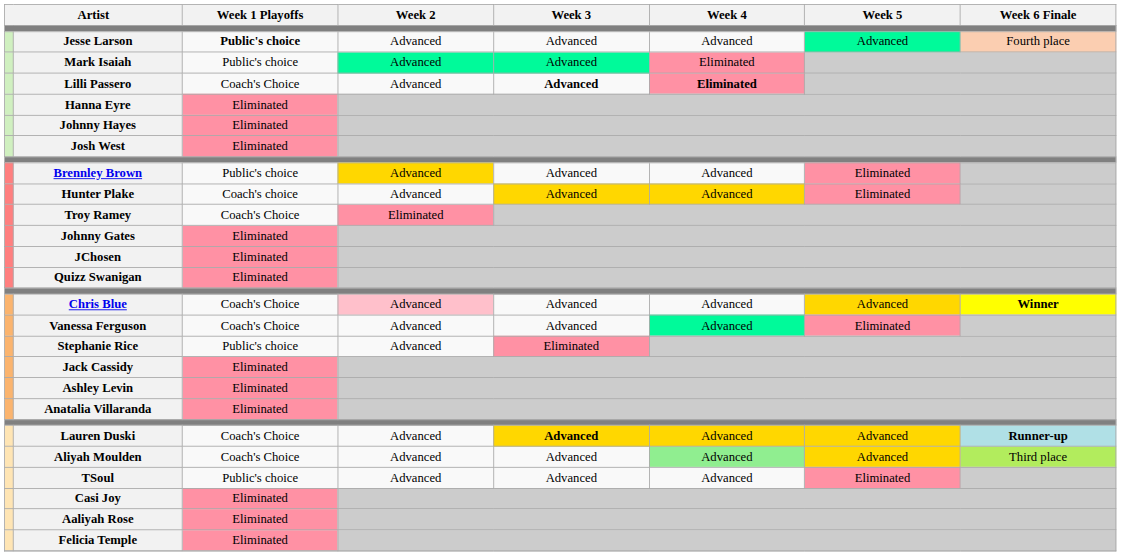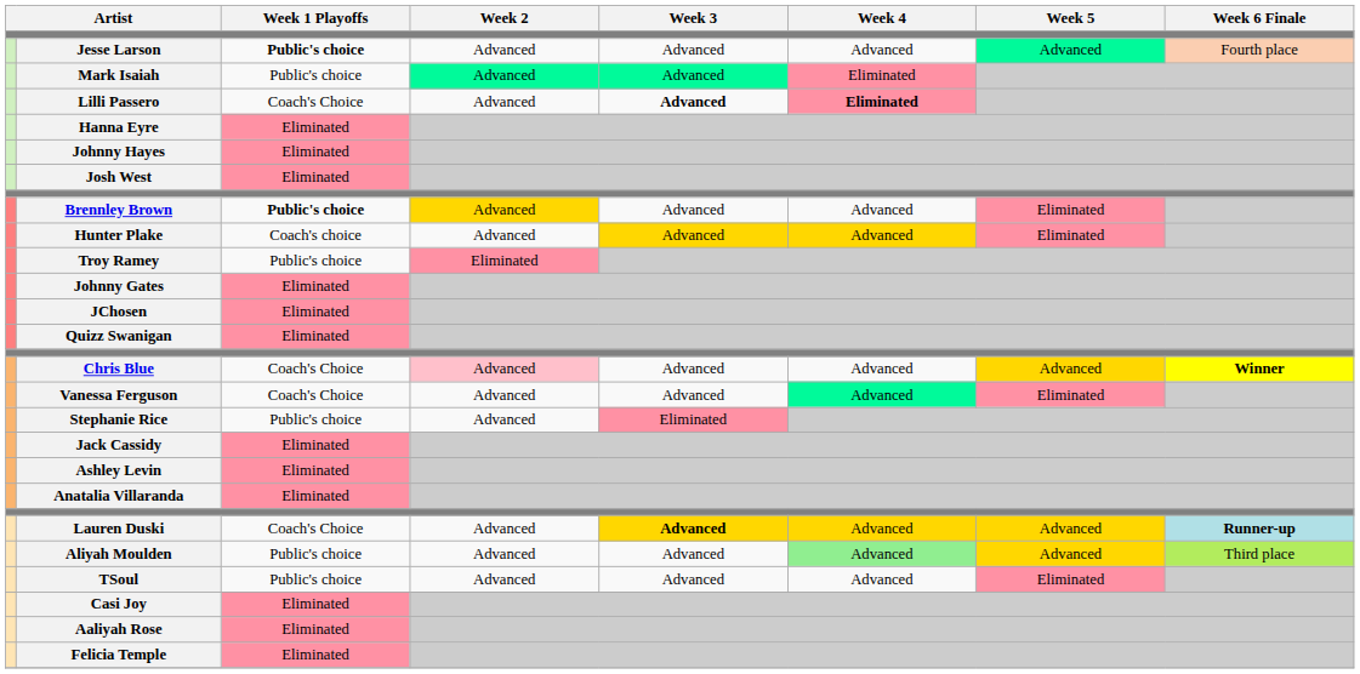Brennley Brown | Week 1 Playoffs: normal -> bold
Troy Ramey | Week 1 Playoffs: Coach's Choice -> Public's choice
Aliyah Moulden | Week 1 Playoffs: Coach's Choice -> Public's choice
